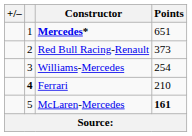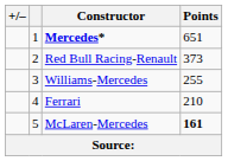Williams-Mercedes | Points: 254 -> 255
Ferrari | column 2: bold -> normal
